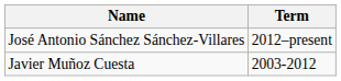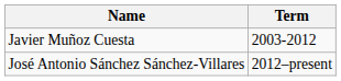rows swapped: Javier Muñoz Cuesta <-> José Antonio Sánchez Sánchez-Villares
